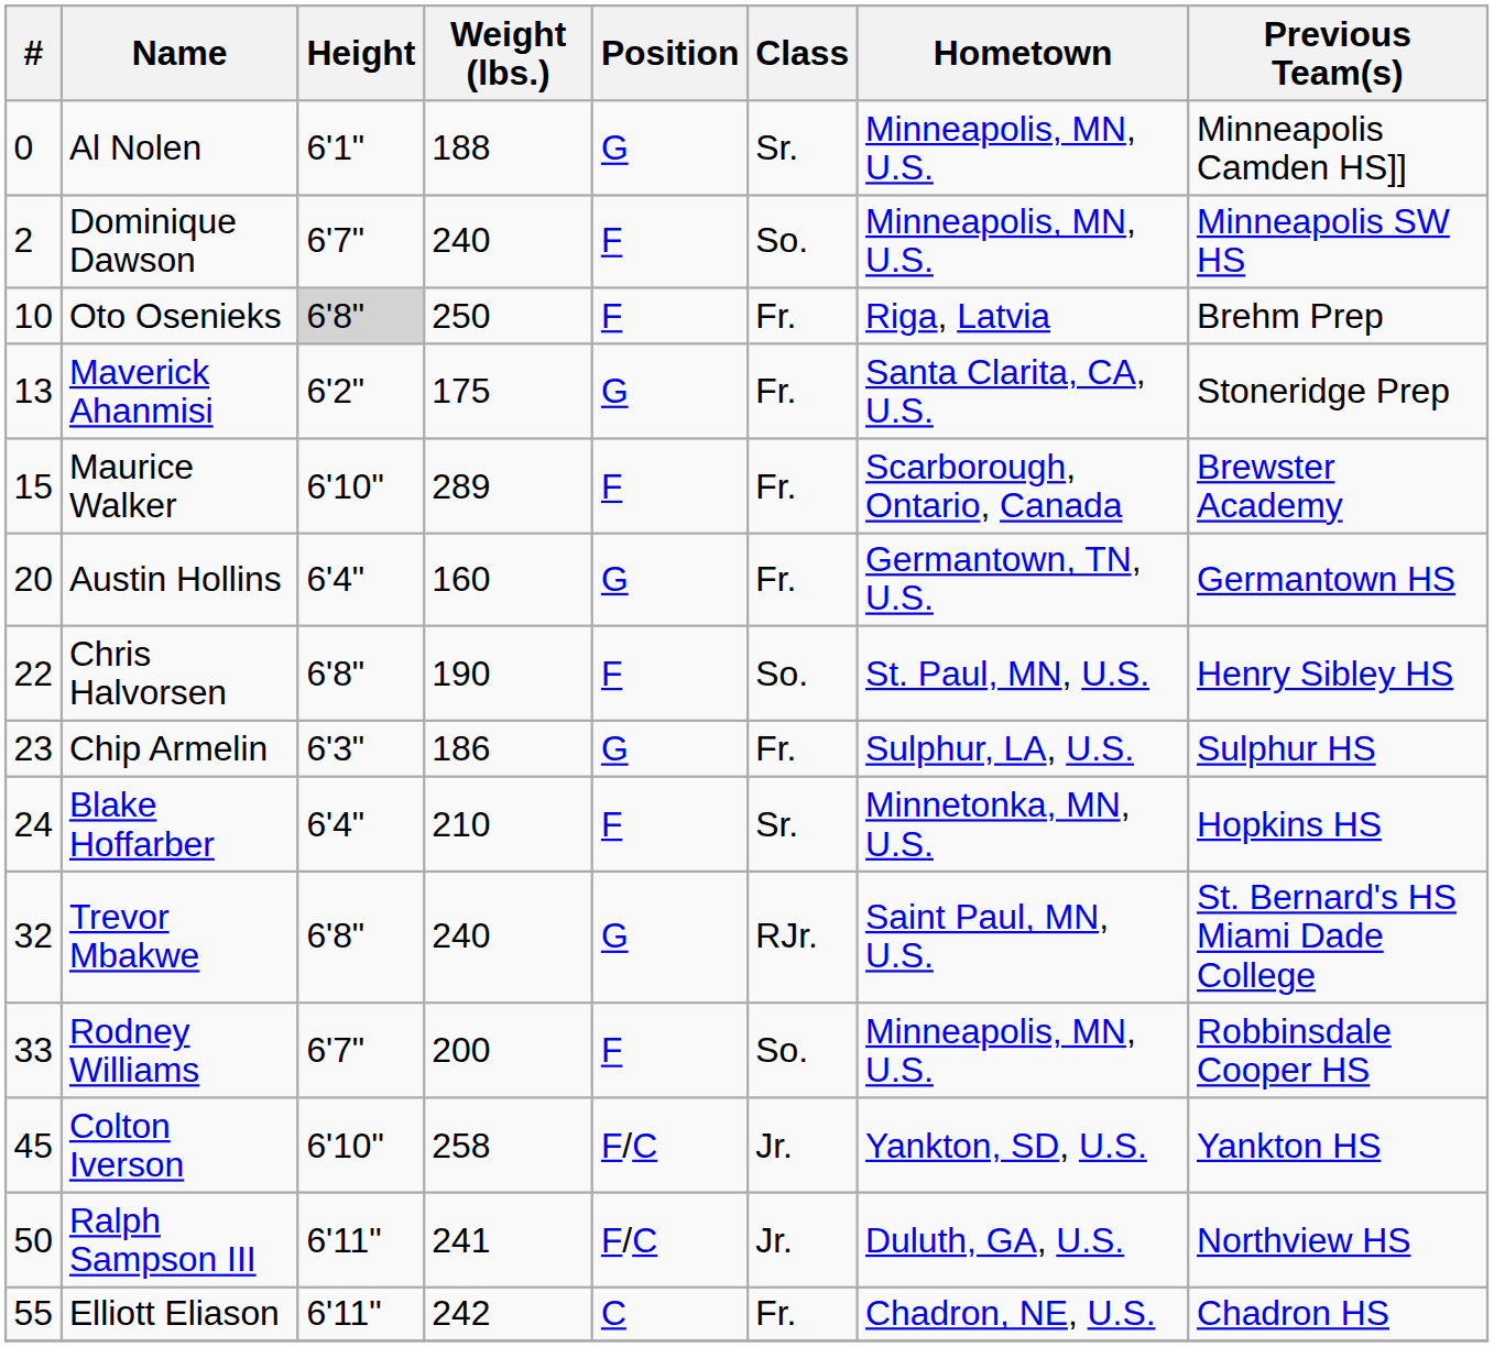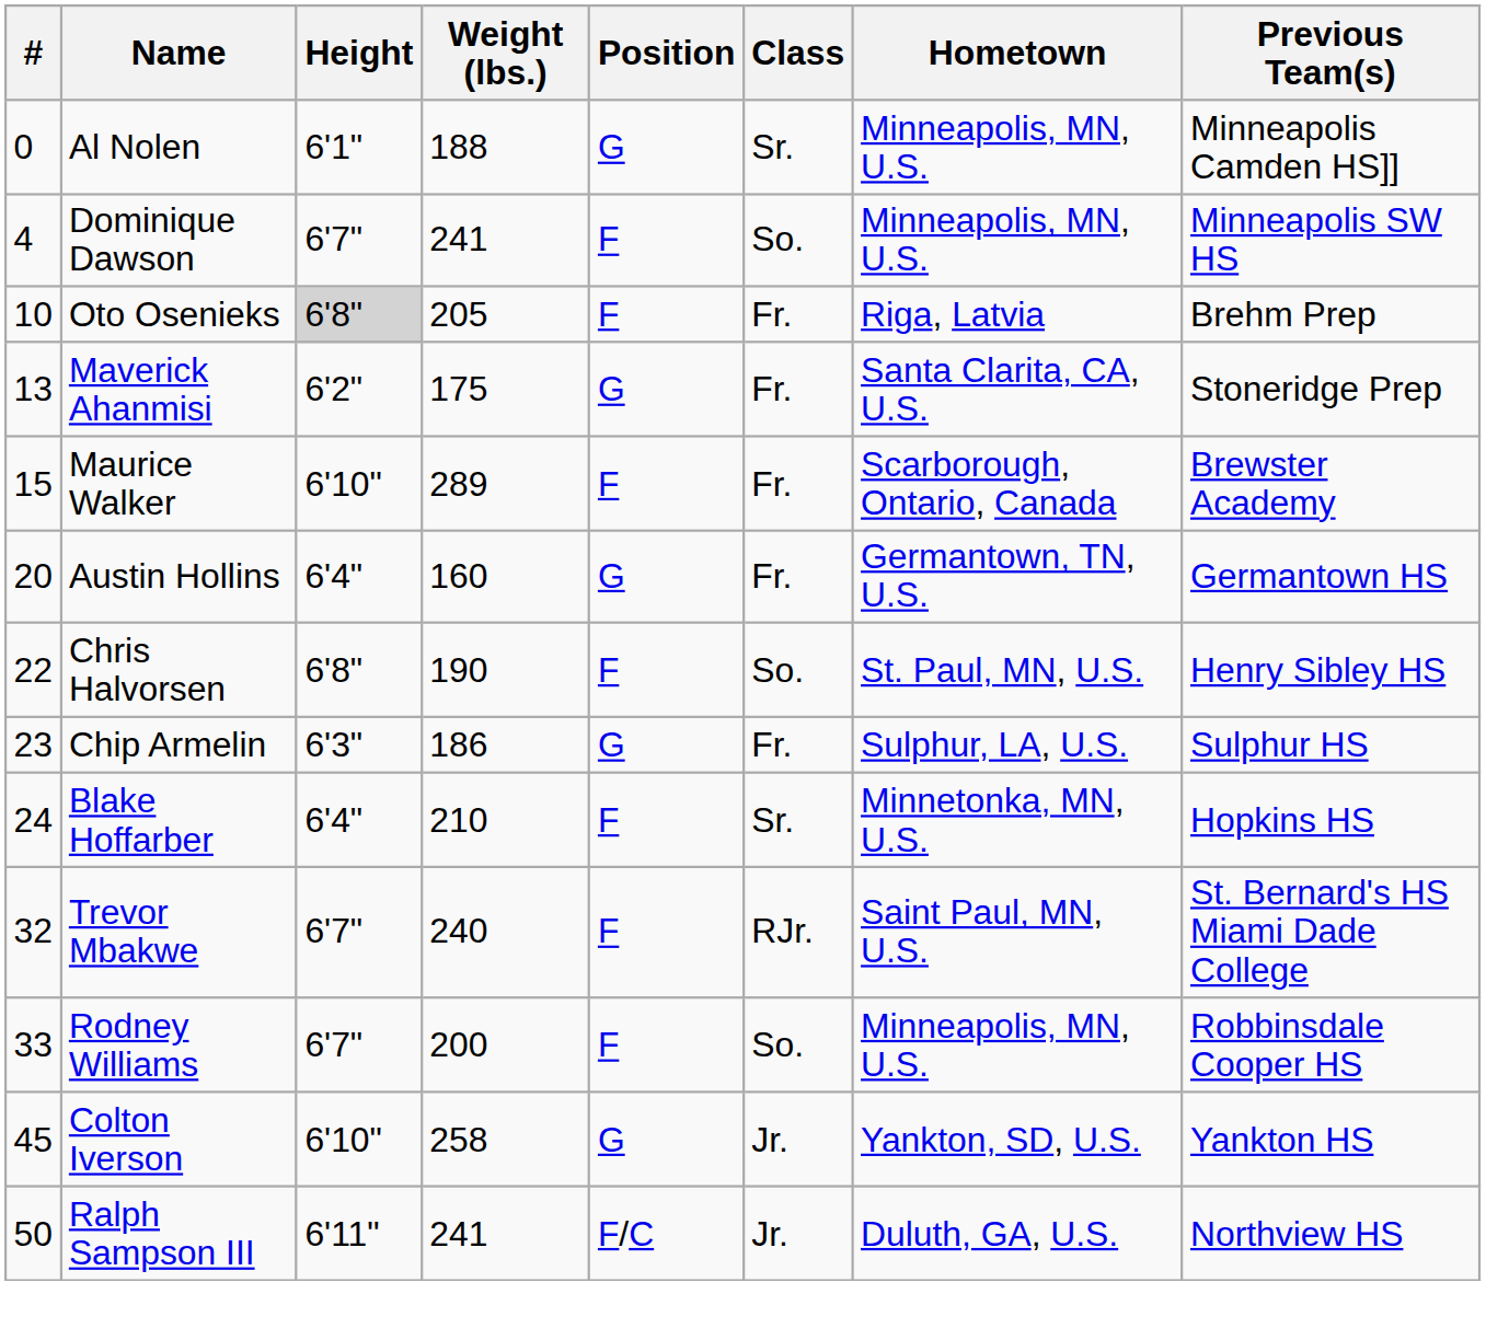Dominique Dawson | #: 2 -> 4
Dominique Dawson | Weight (lbs.): 240 -> 241
Oto Osenieks | Weight (lbs.): 250 -> 205
Trevor Mbakwe | Height: 6'8" -> 6'7"
Trevor Mbakwe | Position: G -> F
Colton Iverson | Position: F/C -> G
- row: 55 | Elliott Eliason | 6'11" | 242 | C | Fr. | Chadron, NE, U.S. | Chadron HS
